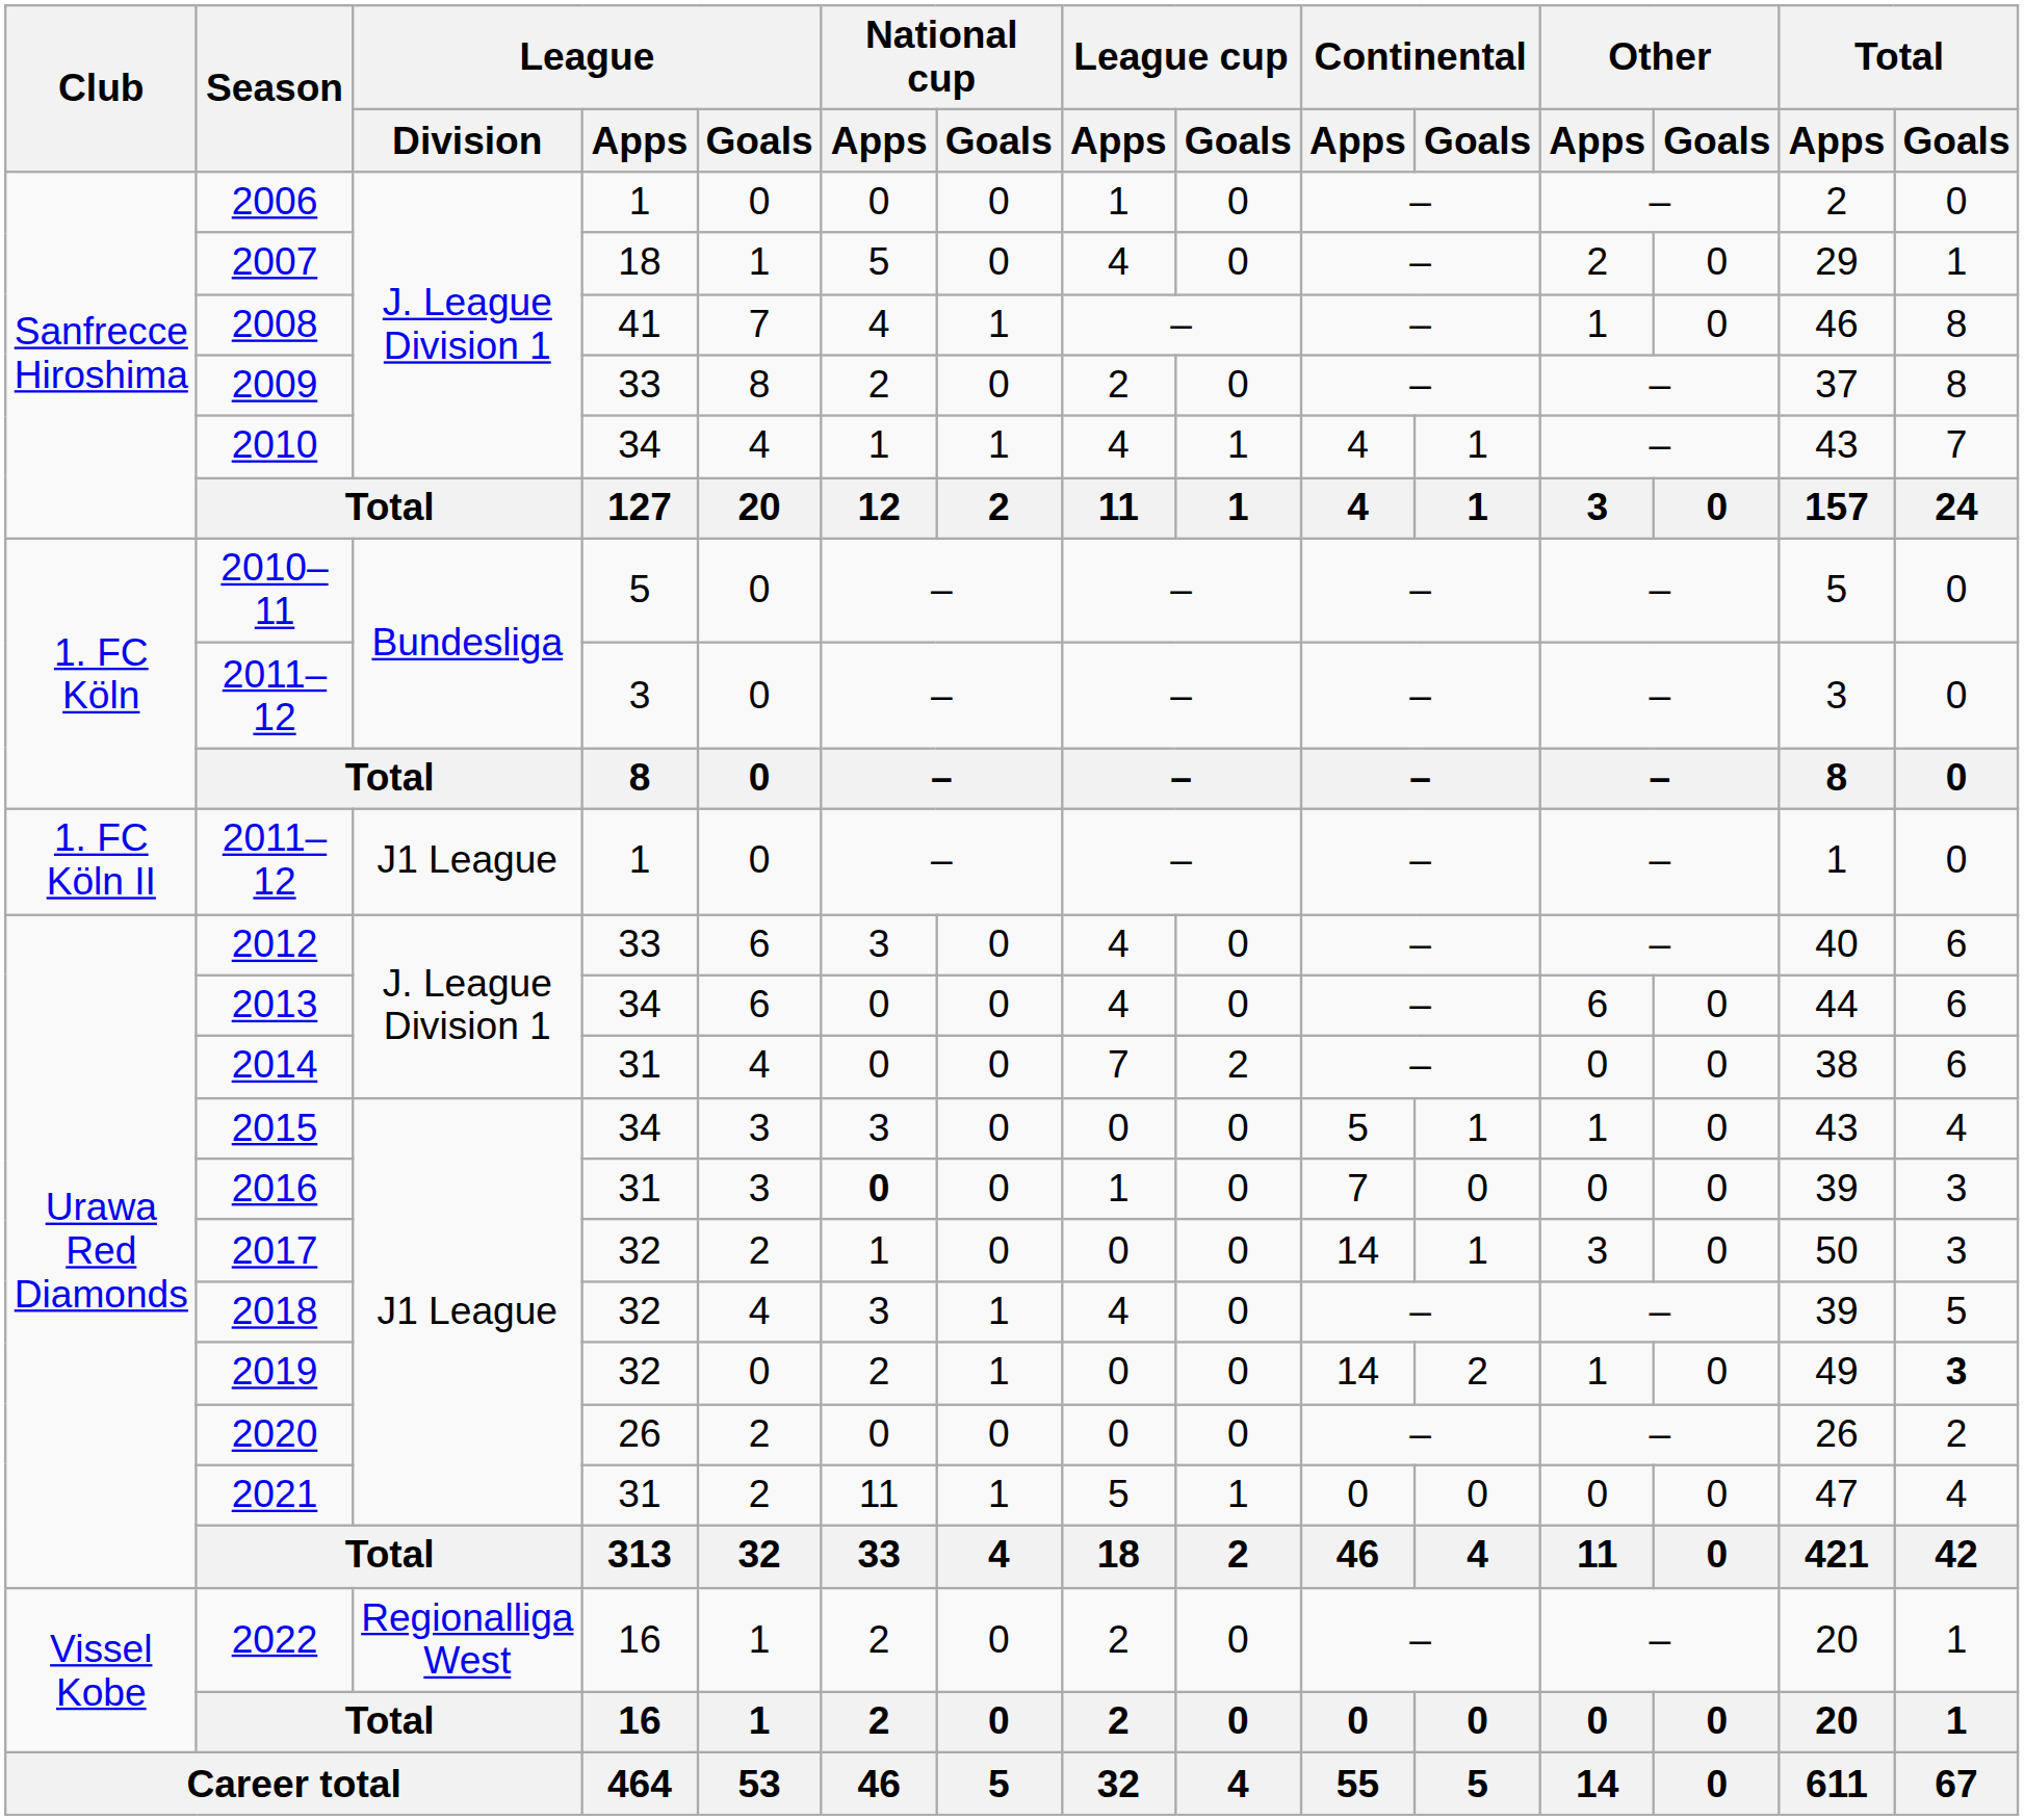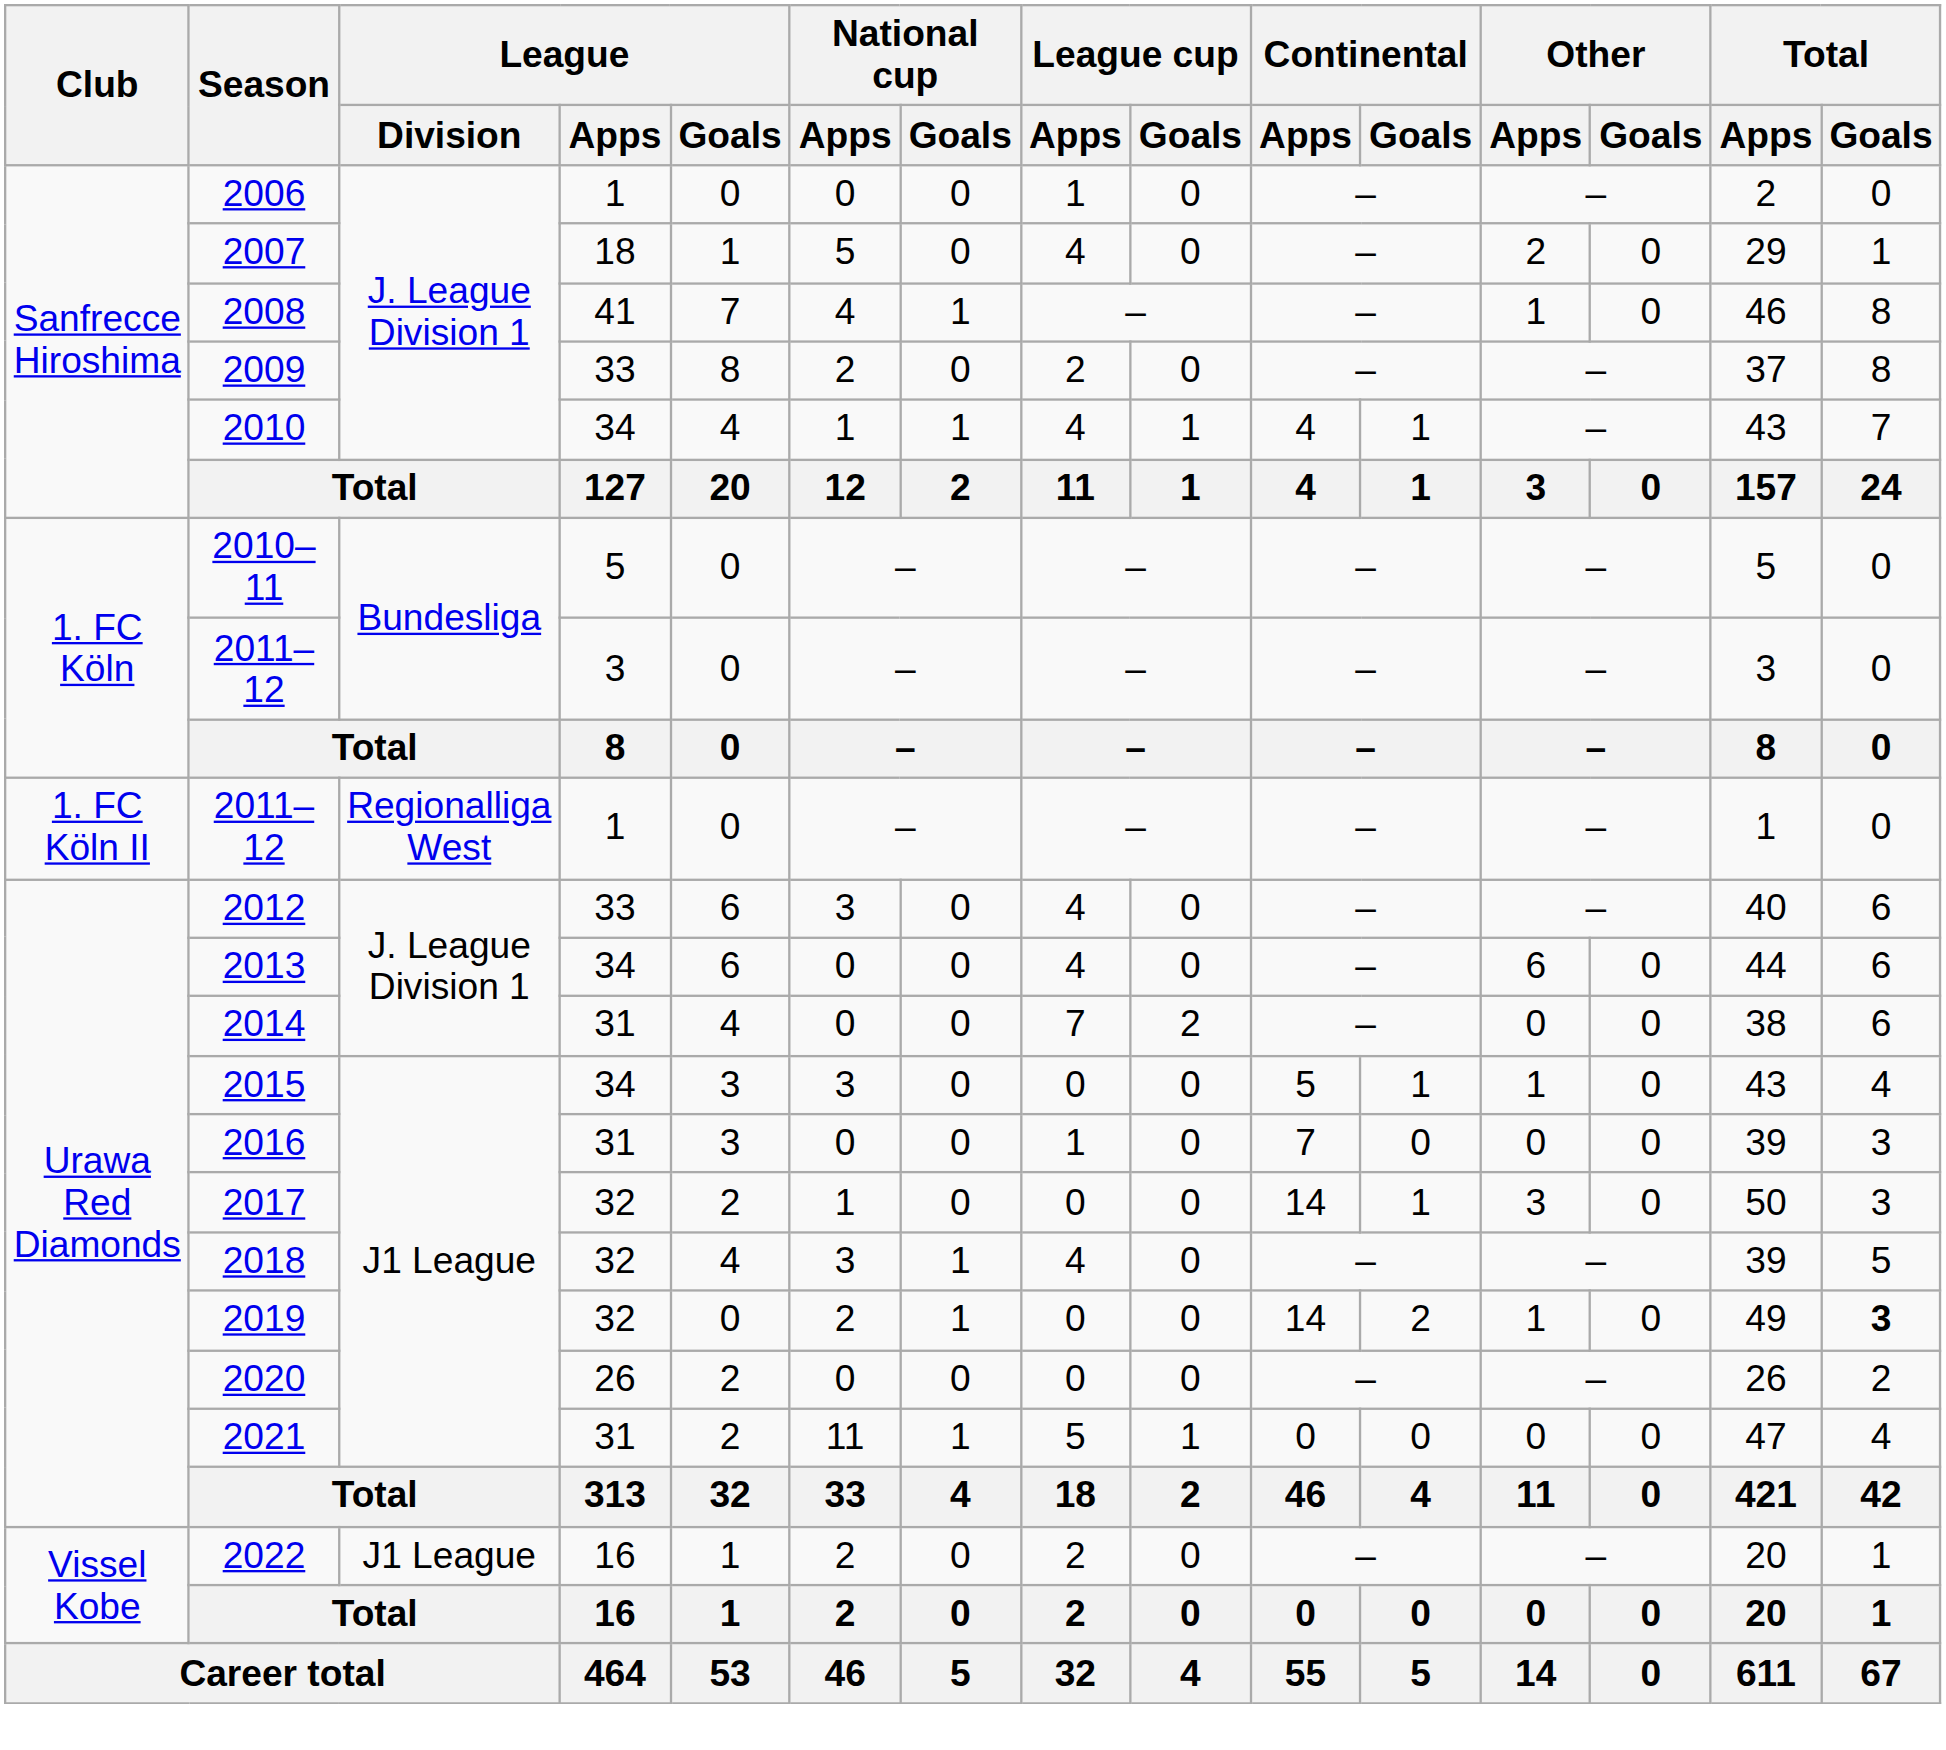2011–12 / 1 | League / Division: J1 League -> Regionalliga West
2016 | National cup / Apps: bold -> normal
2022 | League / Division: Regionalliga West -> J1 League
